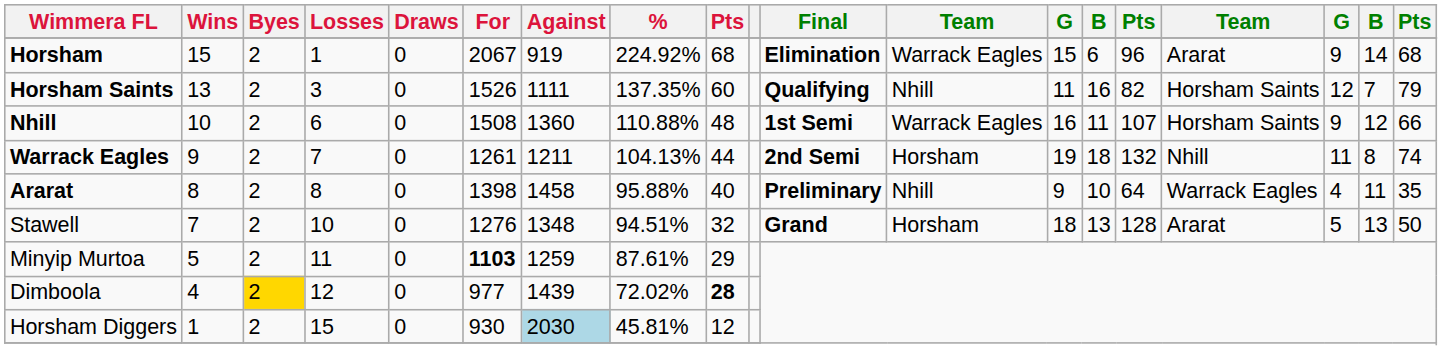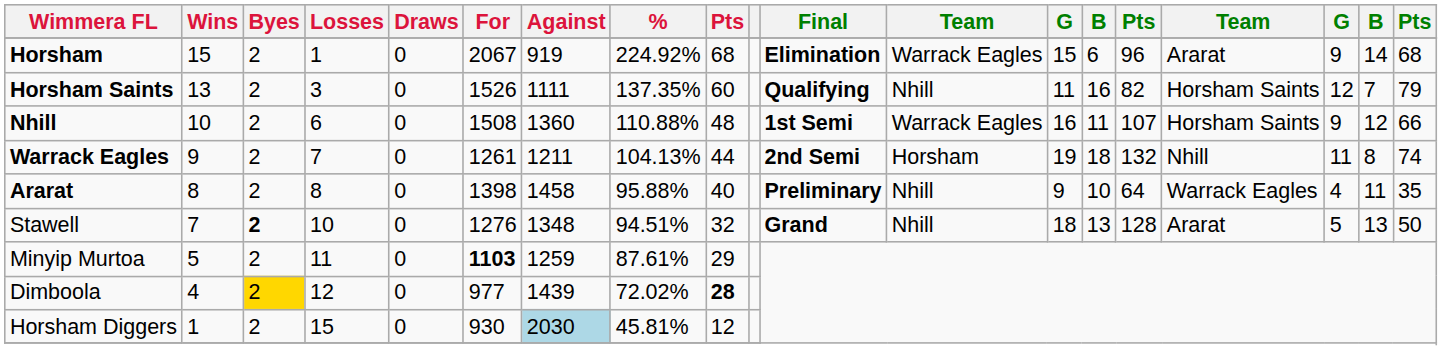Stawell | Byes: normal -> bold
Stawell | column 12: Horsham -> Nhill
